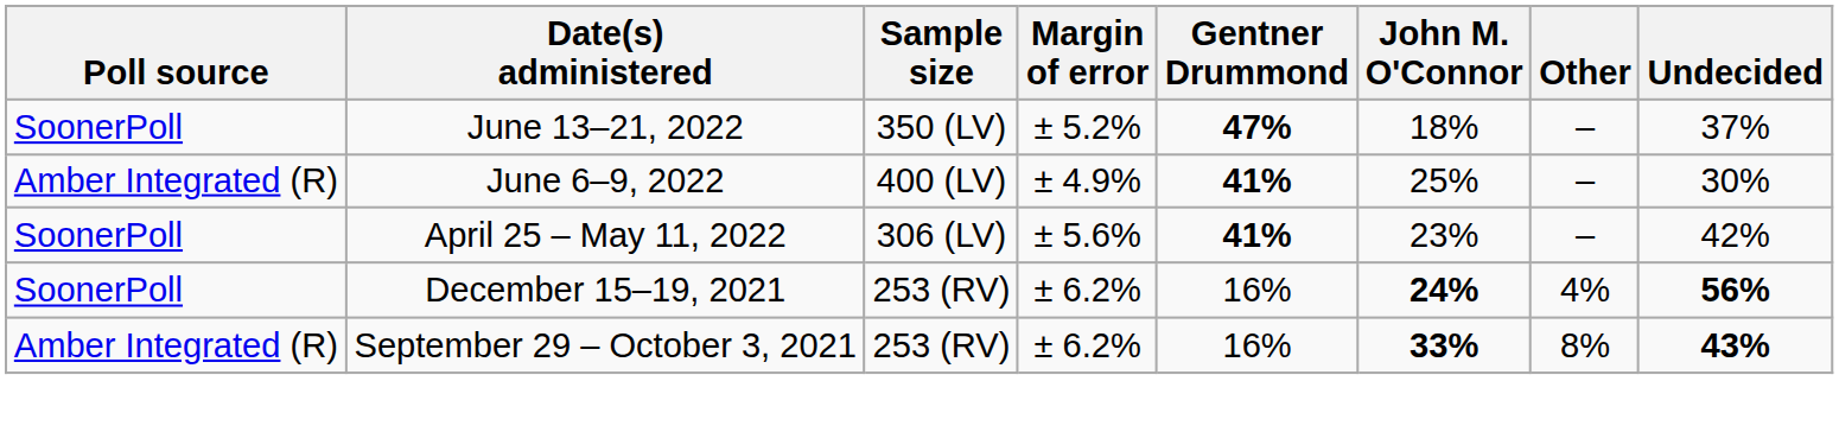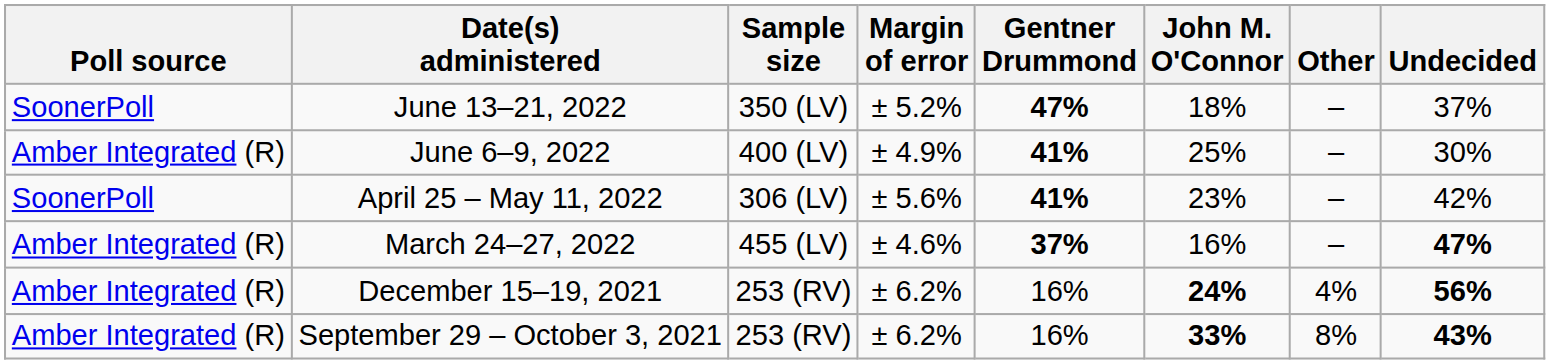+ row: Amber Integrated (R) | March 24–27, 2022 | 455 (LV) | ± 4.6% | 37% | 16% | – | 47%
December 15–19, 2021 | Poll source: SoonerPoll -> Amber Integrated (R)
